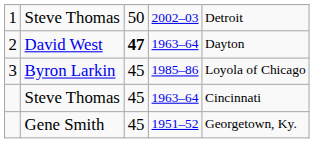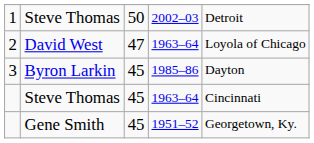2 | column 3: bold -> normal
2 | column 5: Dayton -> Loyola of Chicago
3 | column 5: Loyola of Chicago -> Dayton
